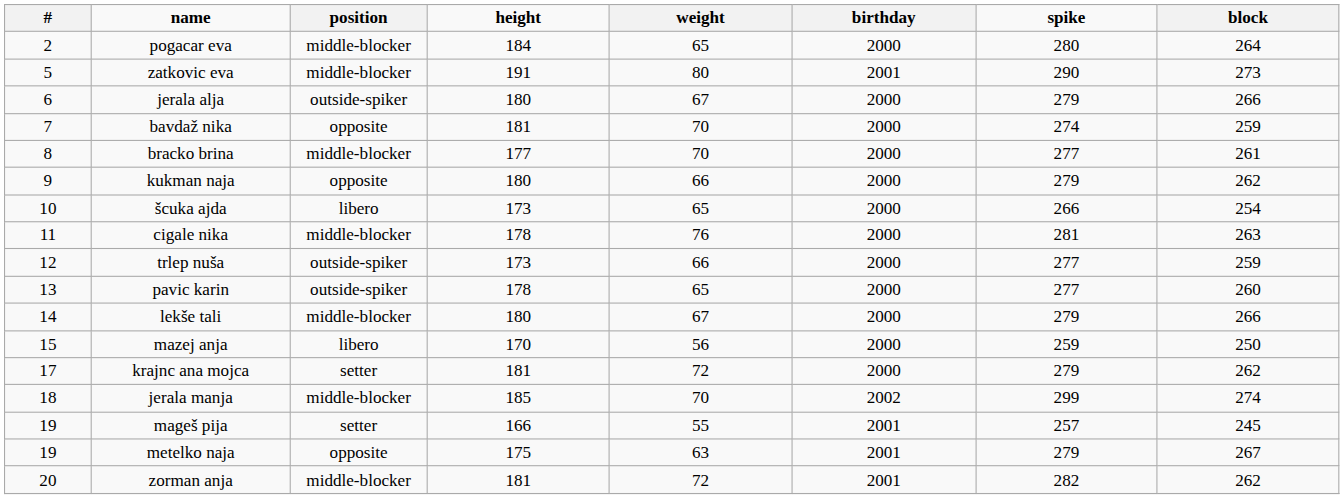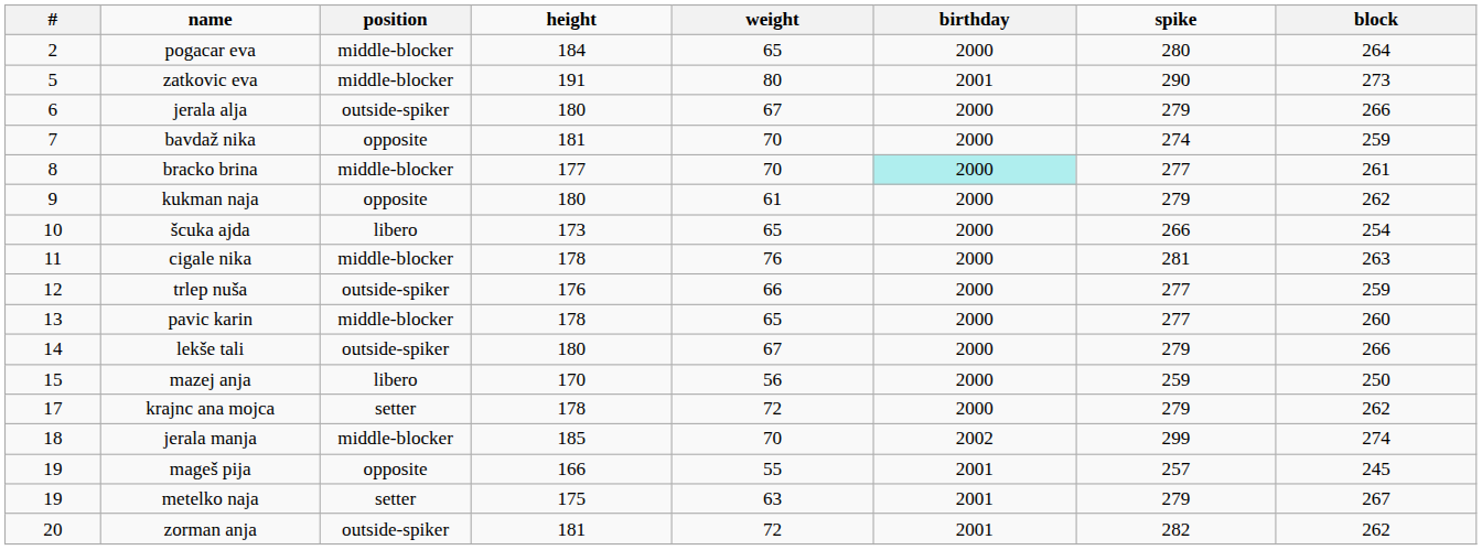bracko brina | birthday: no background -> paleturquoise background
kukman naja | weight: 66 -> 61
trlep nuša | height: 173 -> 176
pavic karin | position: outside-spiker -> middle-blocker
lekše tali | position: middle-blocker -> outside-spiker
krajnc ana mojca | height: 181 -> 178
mageš pija | position: setter -> opposite
metelko naja | position: opposite -> setter
zorman anja | position: middle-blocker -> outside-spiker
